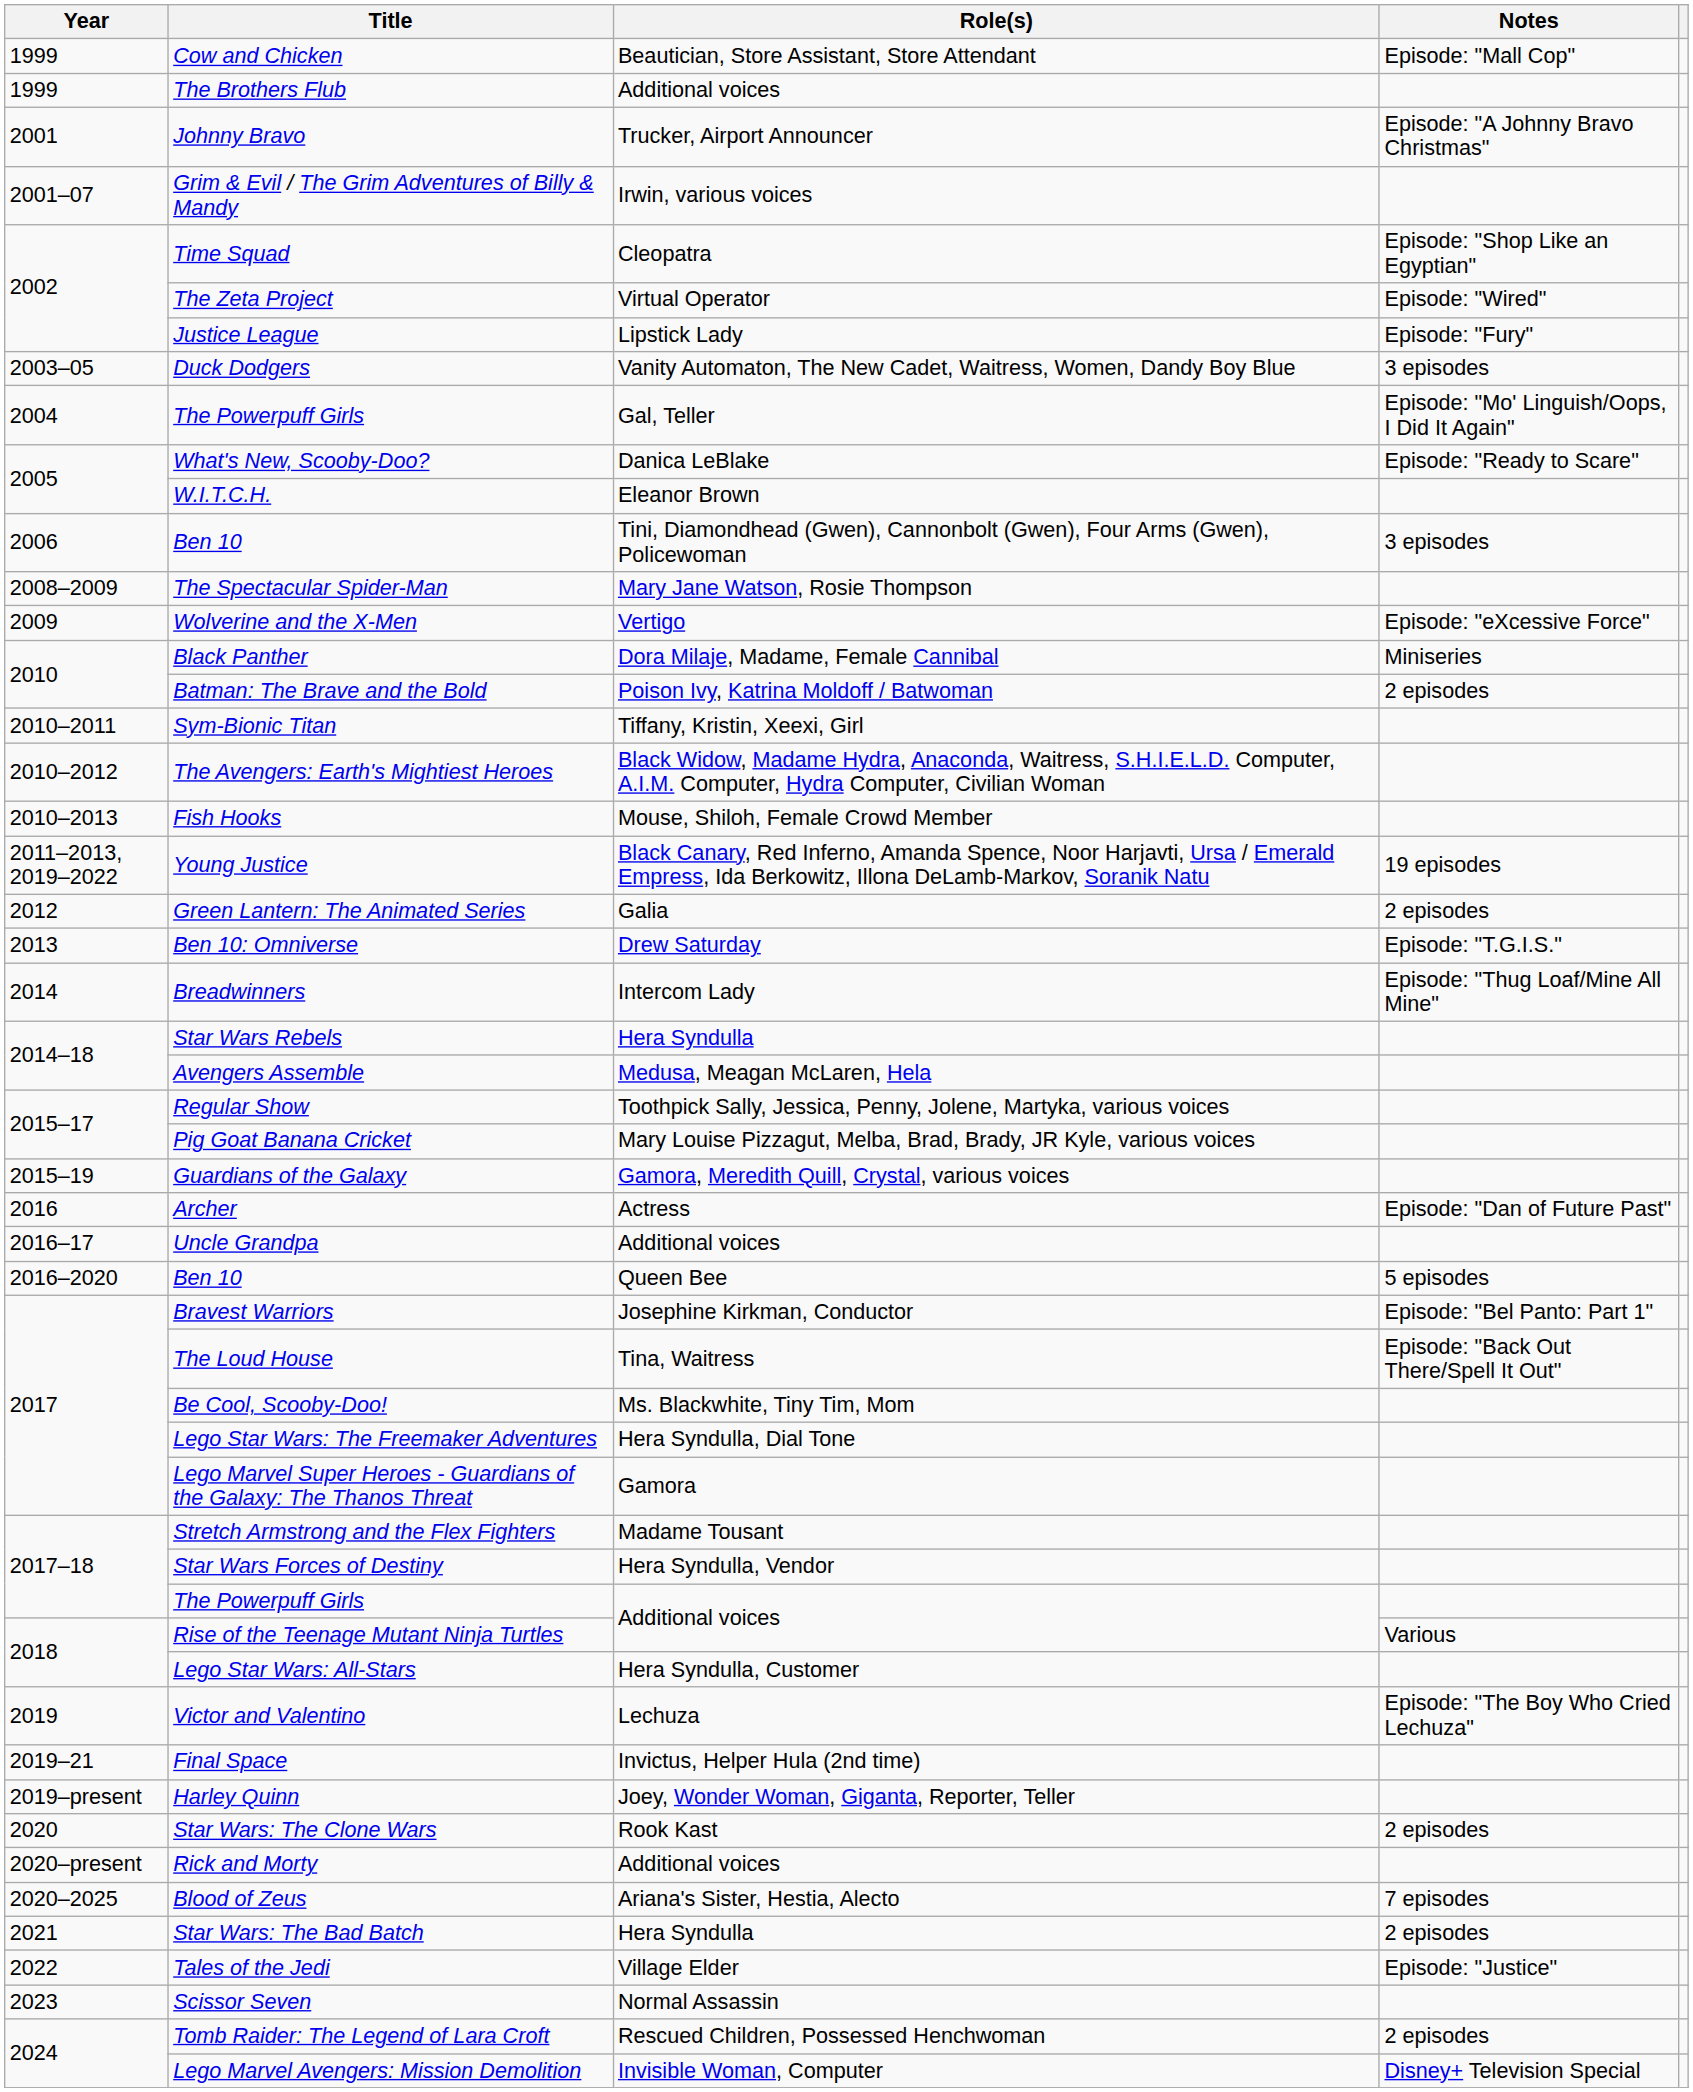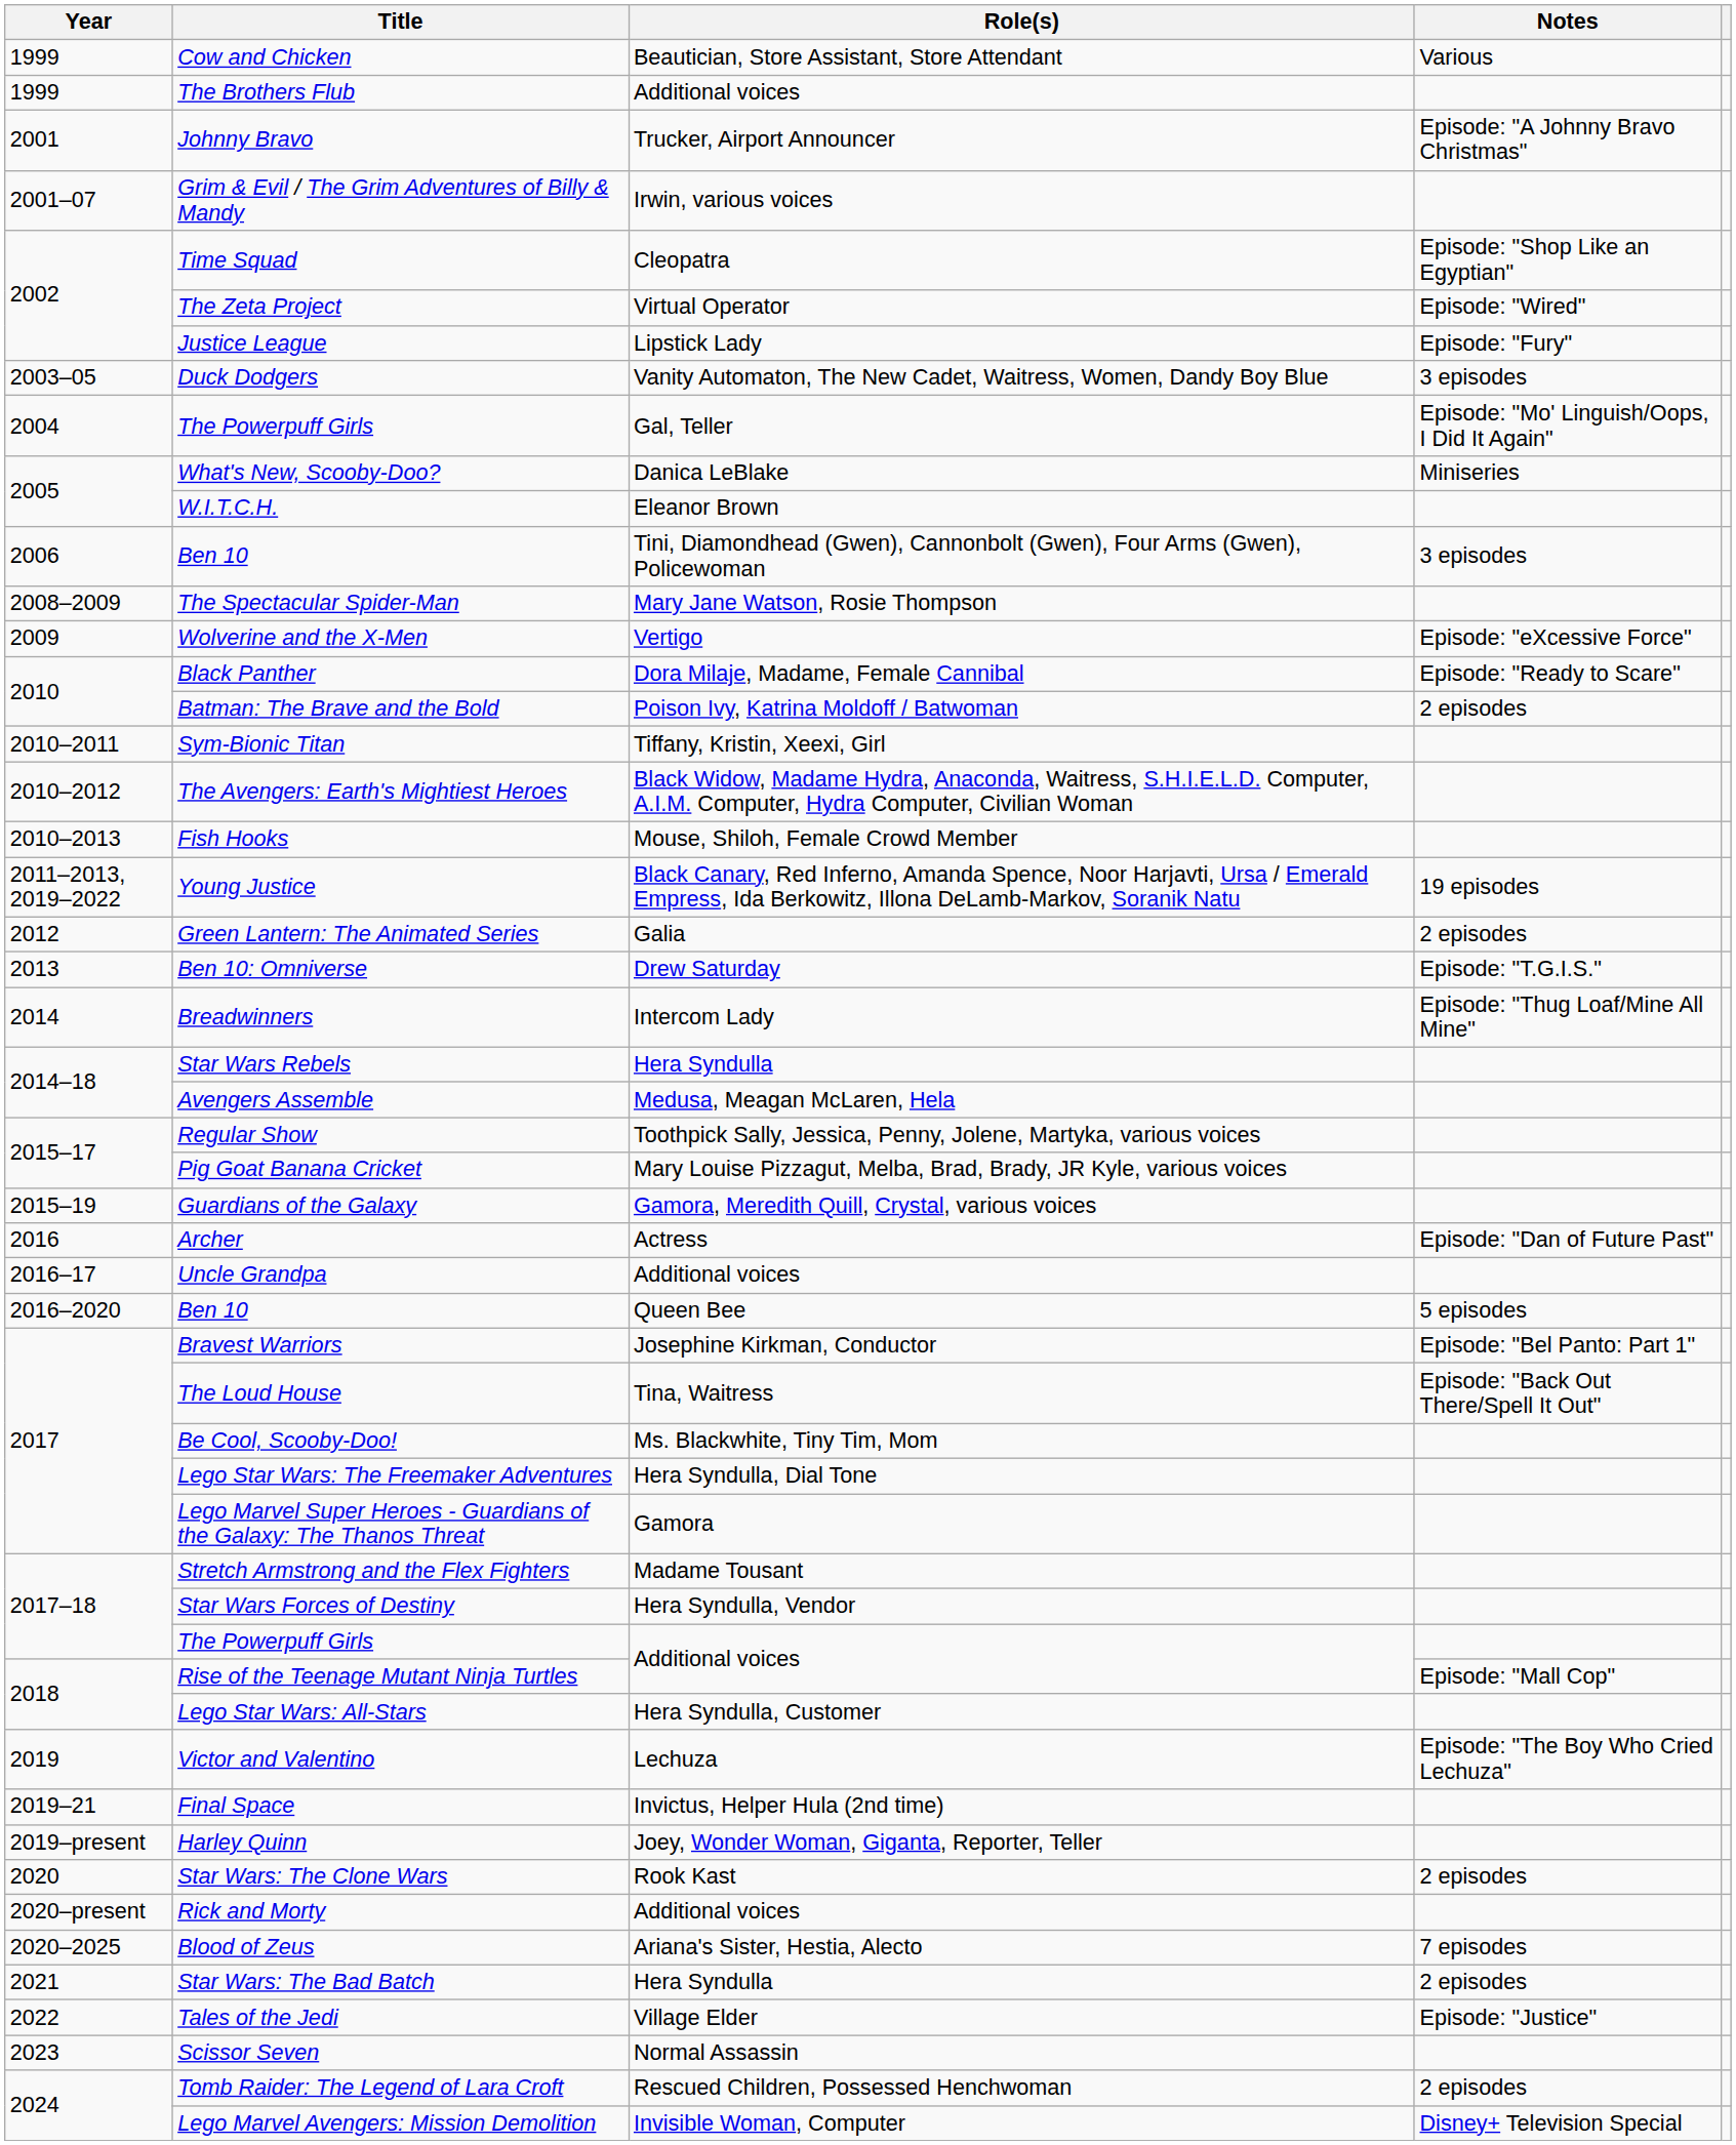Cow and Chicken | Notes: Episode: "Mall Cop" -> Various
What's New, Scooby-Doo? | Notes: Episode: "Ready to Scare" -> Miniseries
Black Panther | Notes: Miniseries -> Episode: "Ready to Scare"
Rise of the Teenage Mutant Ninja Turtles | Notes: Various -> Episode: "Mall Cop"
